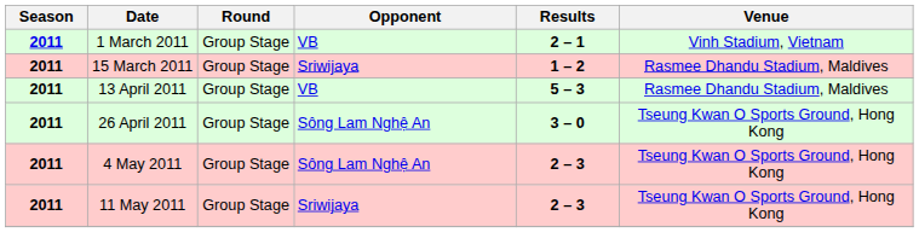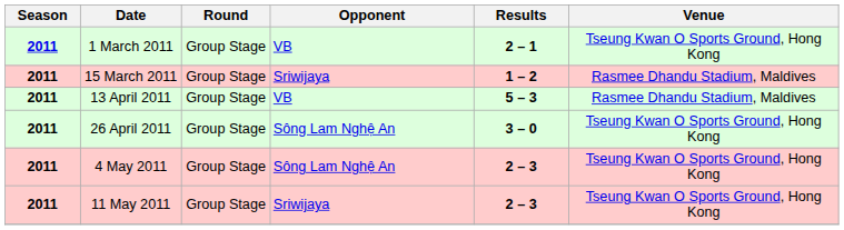1 March 2011 | Venue: Vinh Stadium, Vietnam -> Tseung Kwan O Sports Ground, Hong Kong
